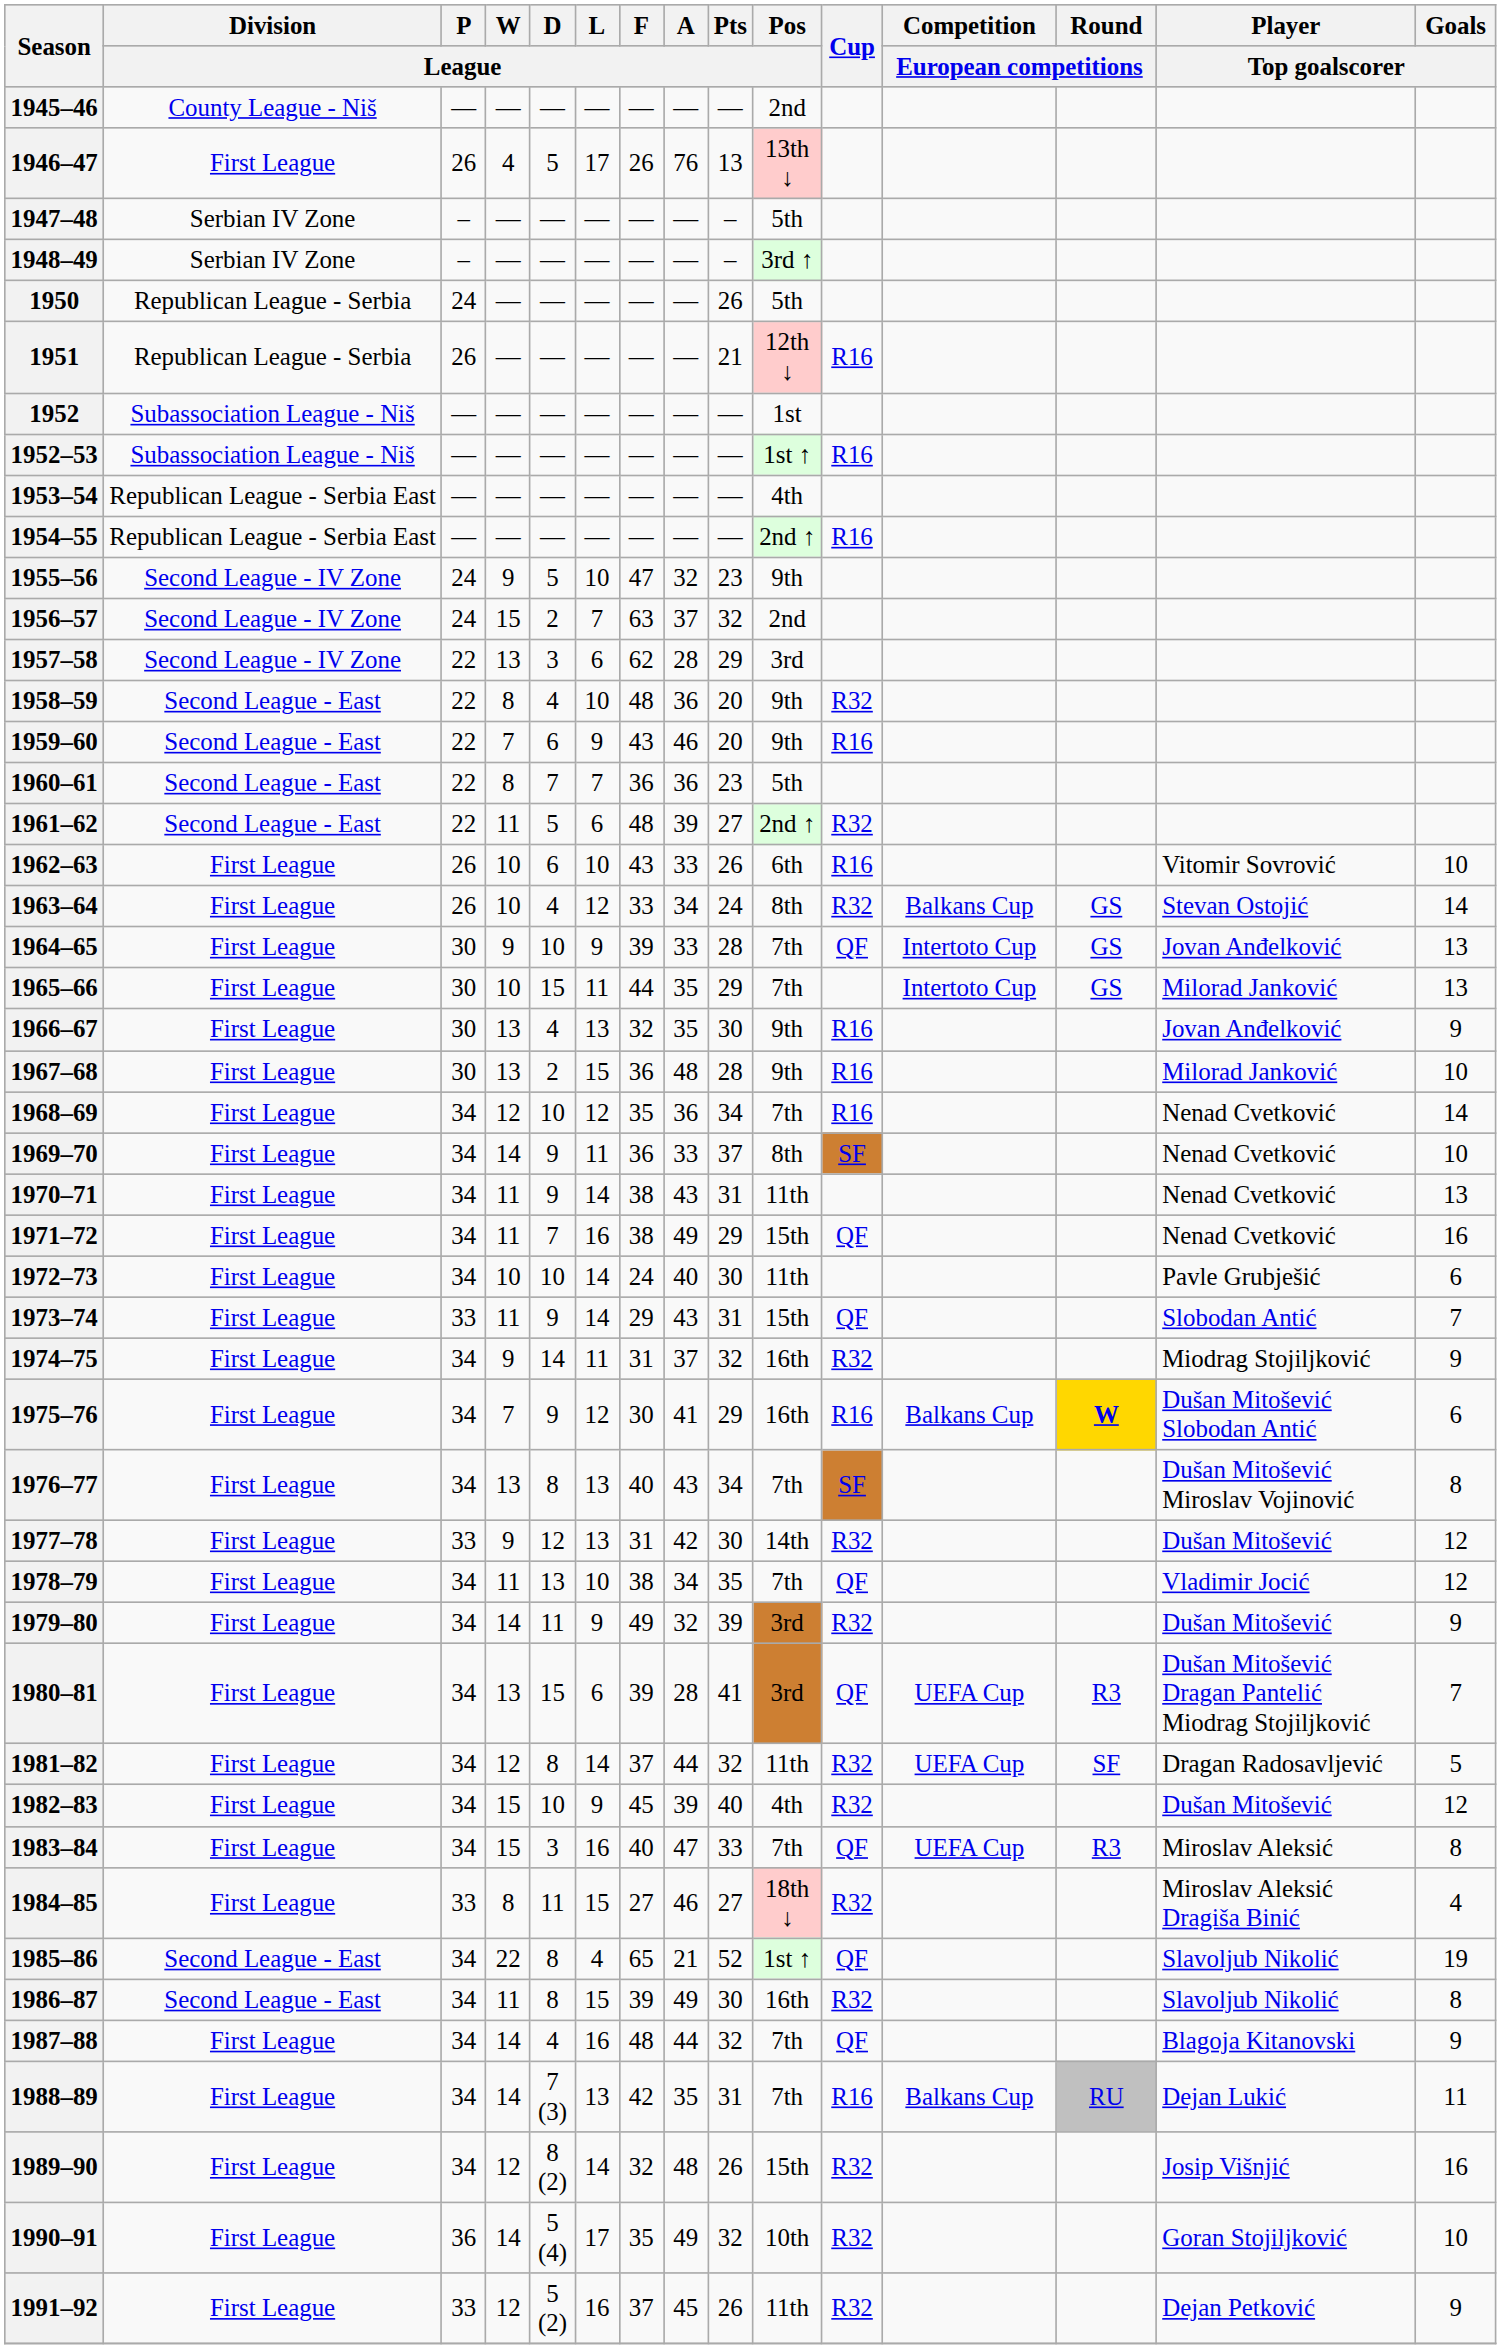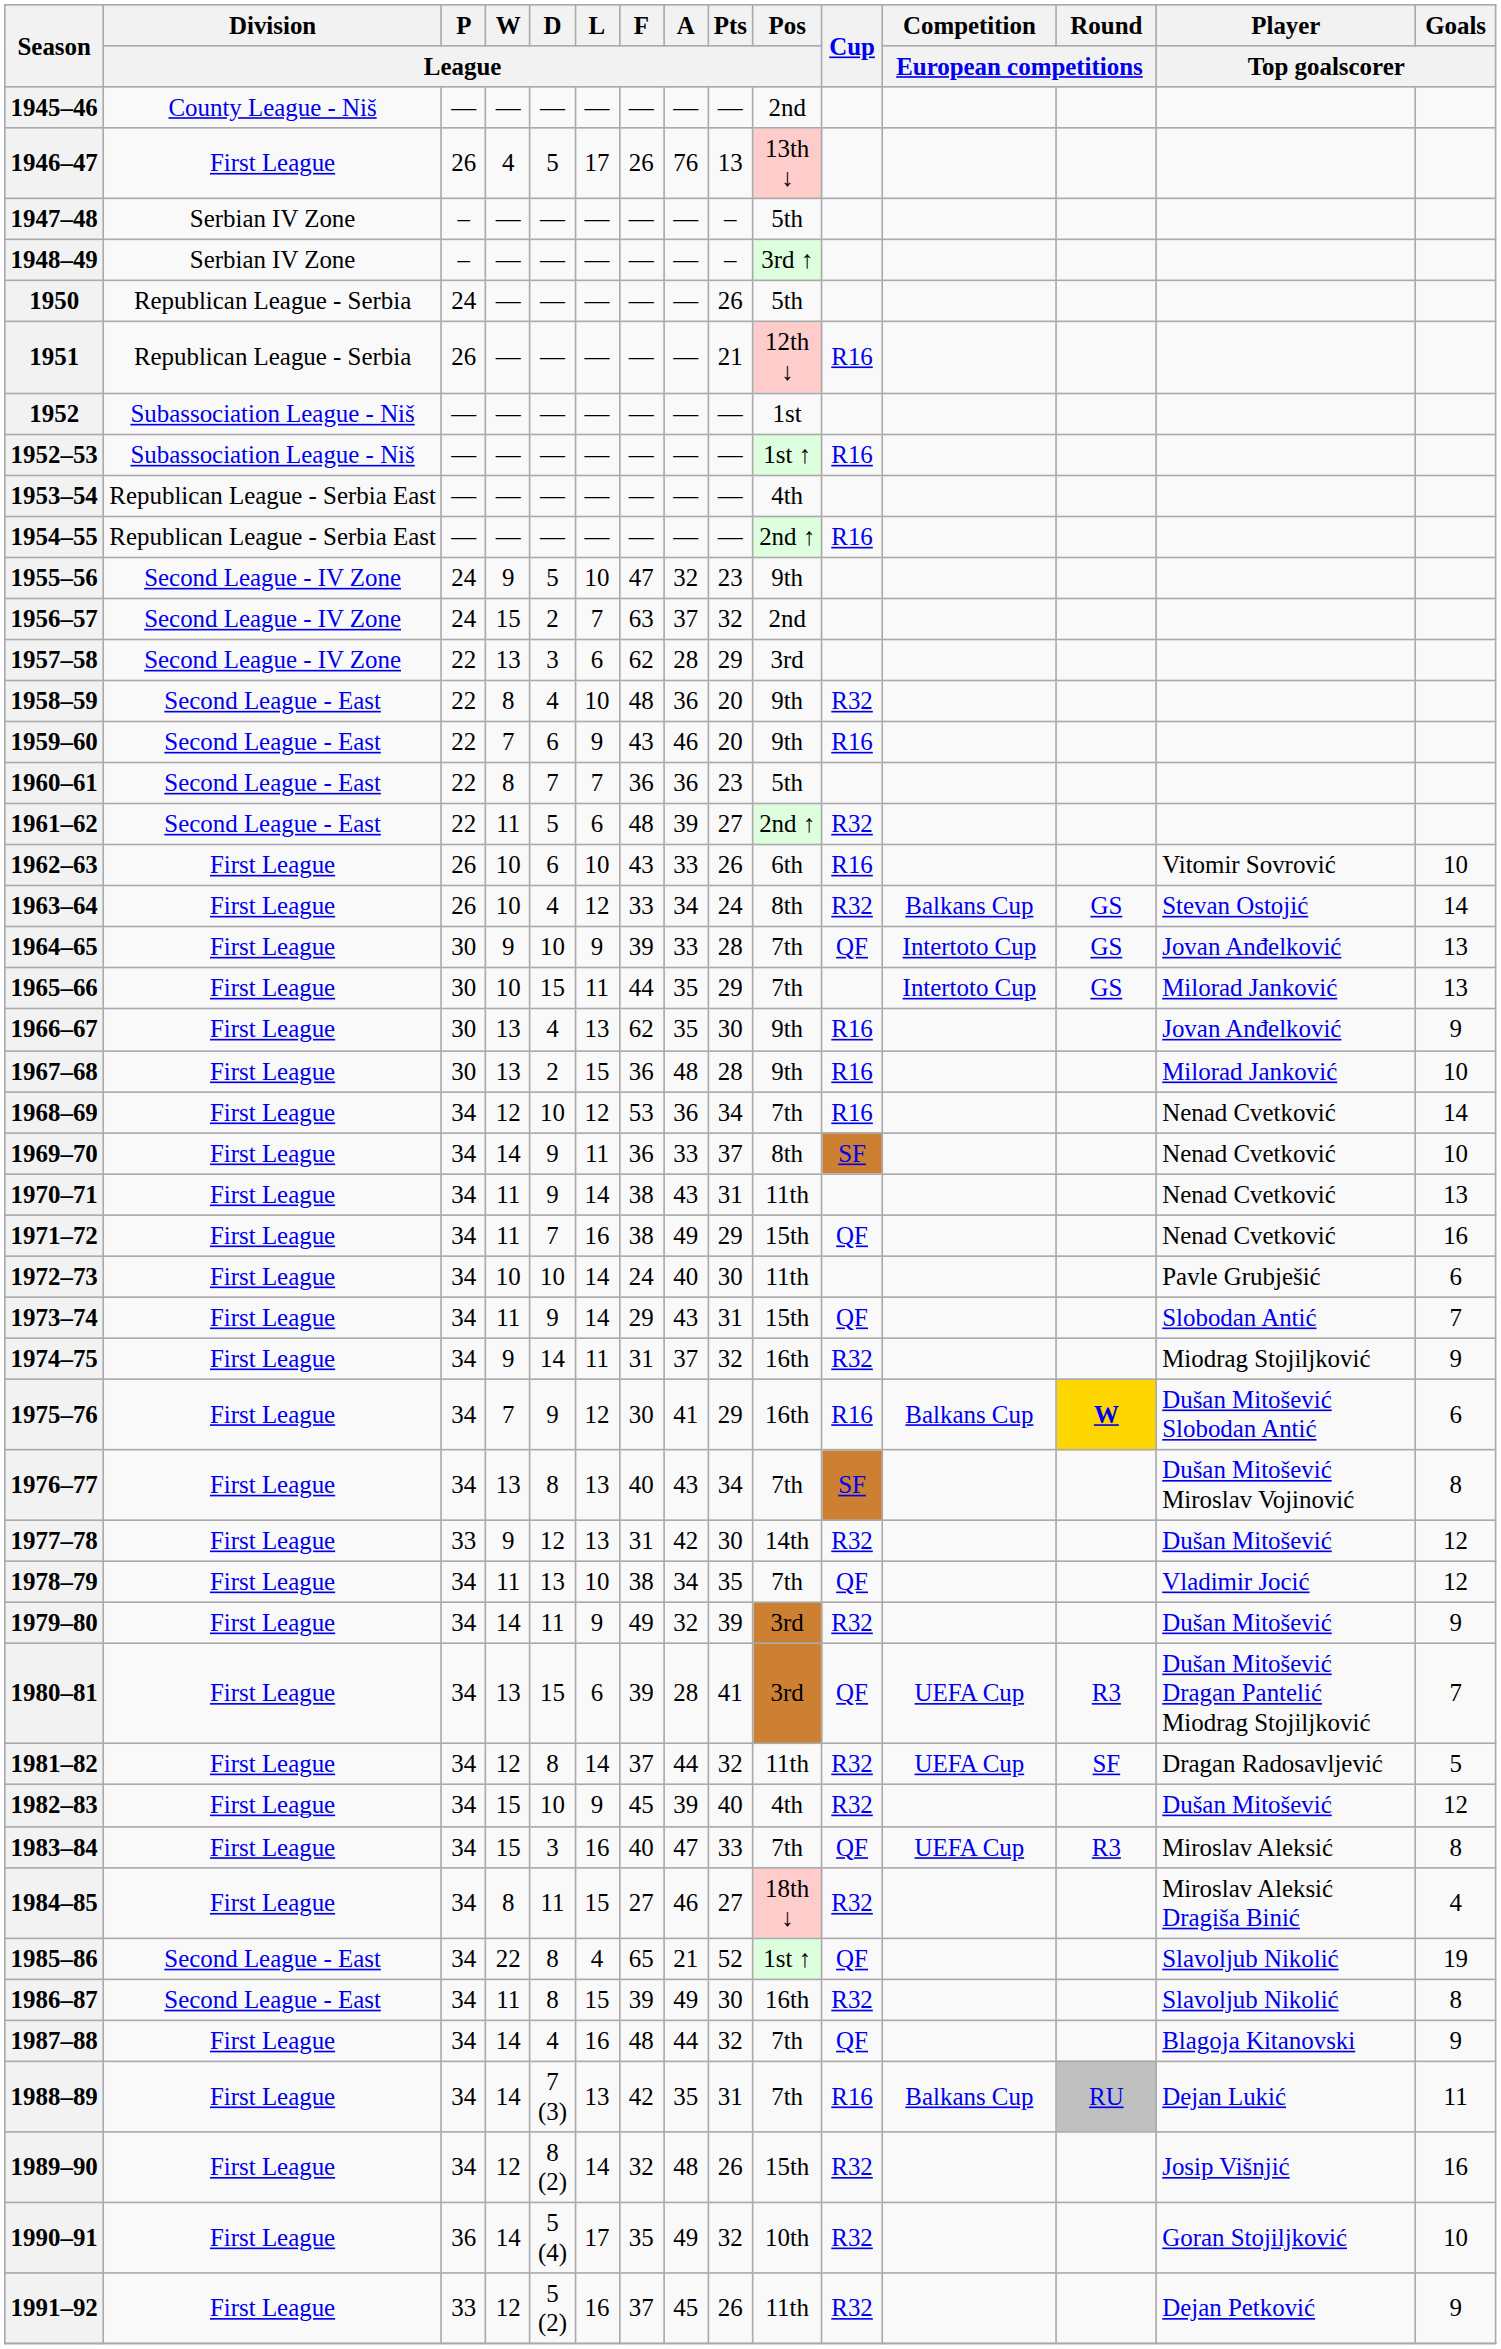1966–67 | F / League: 32 -> 62
1968–69 | F / League: 35 -> 53
1973–74 | P / League: 33 -> 34
1984–85 | P / League: 33 -> 34
